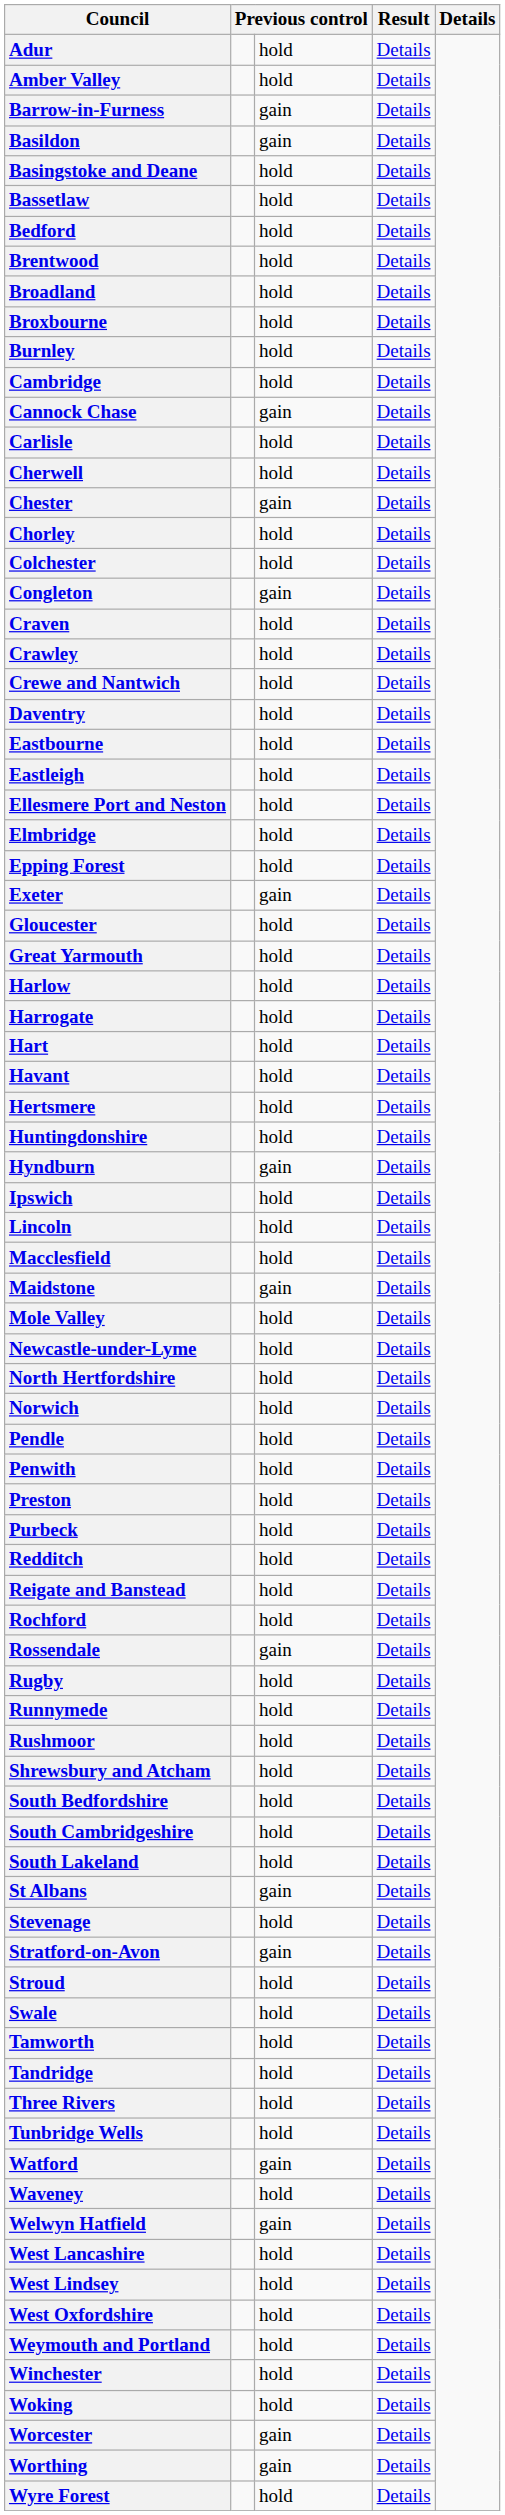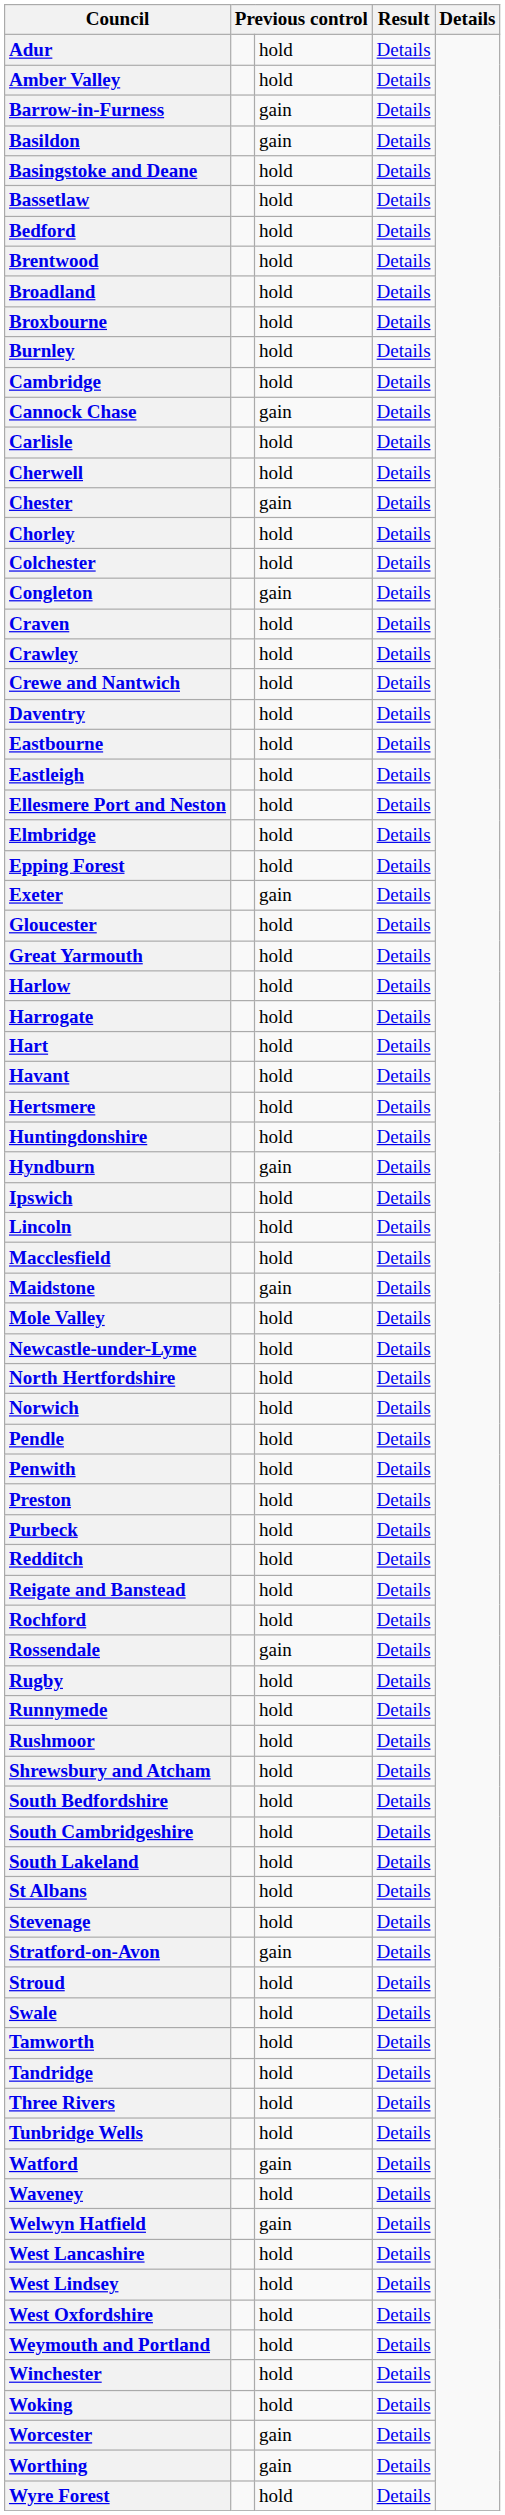St Albans | column 3: gain -> hold
